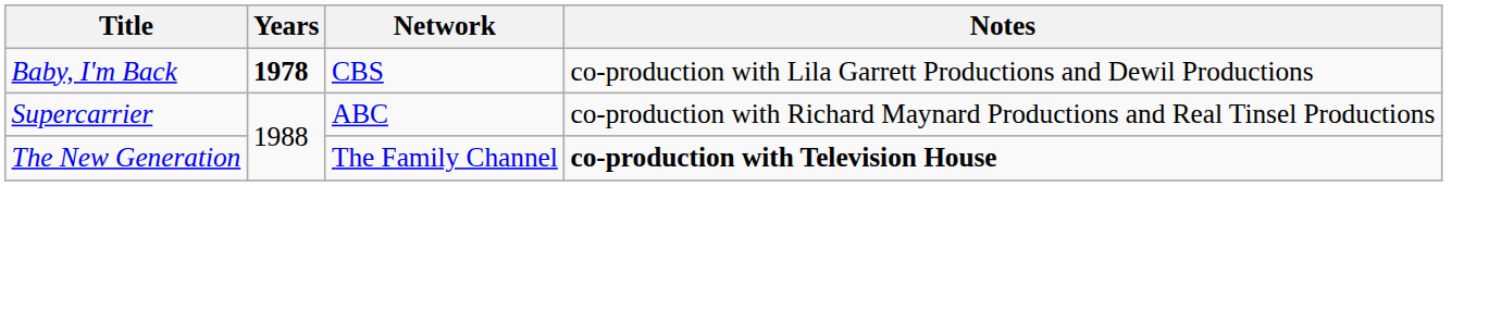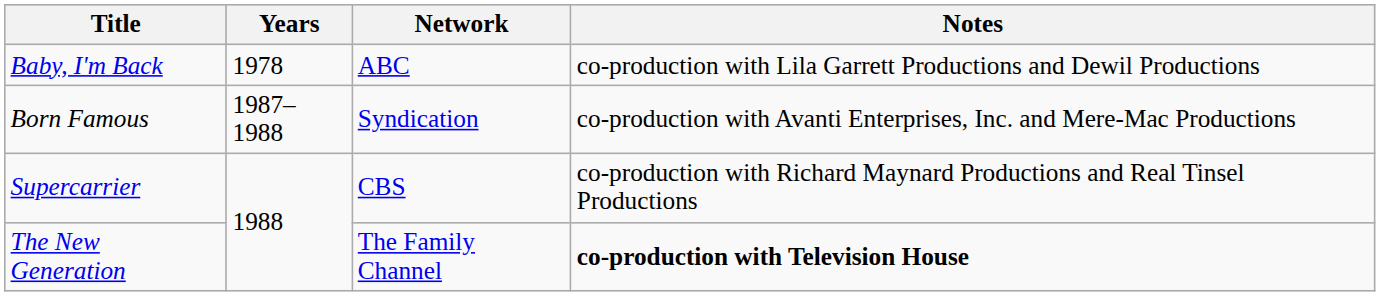Baby, I'm Back | Years: bold -> normal
Baby, I'm Back | Network: CBS -> ABC
+ row: Born Famous | 1987–1988 | Syndication | co-production with Avanti Enterprises, Inc. and Mere-Mac Productions
Supercarrier | Network: ABC -> CBS
